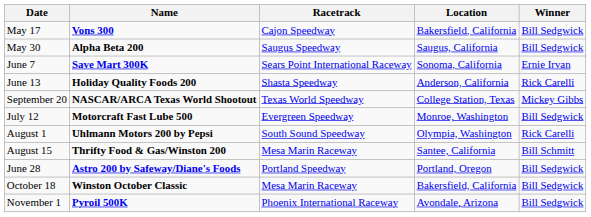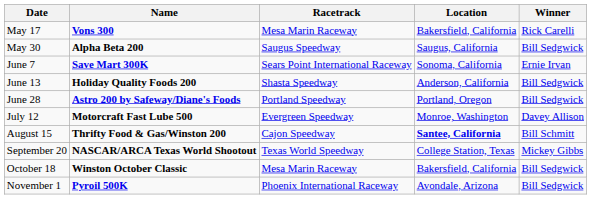May 17 | Racetrack: Cajon Speedway -> Mesa Marin Raceway
May 17 | Winner: Bill Sedgwick -> Rick Carelli
June 13 | Winner: Rick Carelli -> Bill Sedgwick
rows swapped: June 28 <-> September 20
July 12 | Winner: Bill Sedgwick -> Davey Allison
- row: August 1 | Uhlmann Motors 200 by Pepsi | South Sound Speedway | Olympia, Washington | Rick Carelli
August 15 | Racetrack: Mesa Marin Raceway -> Cajon Speedway
August 15 | Location: normal -> bold
